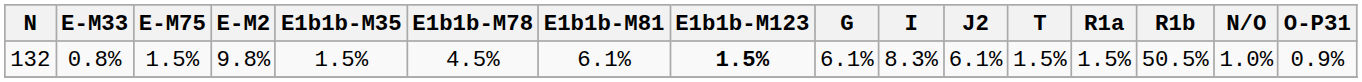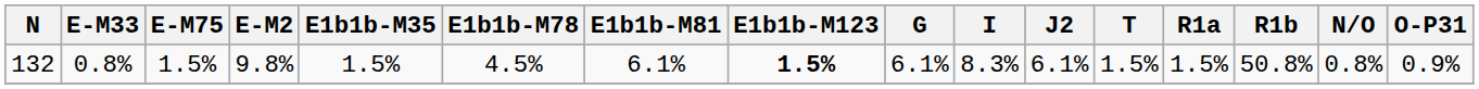132 | R1b: 50.5% -> 50.8%
132 | N/O: 1.0% -> 0.8%
